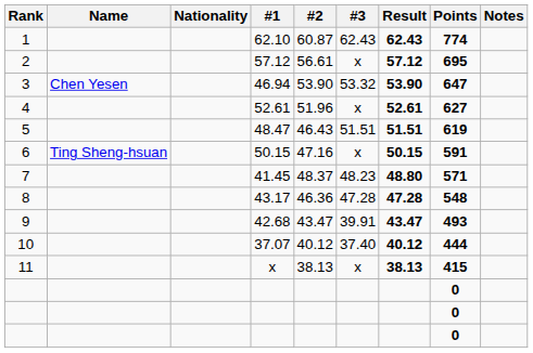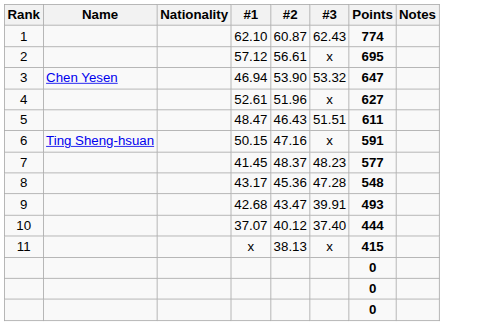- column: Result | 62.43 | 57.12 | 53.90 | 52.61 | 51.51 | 50.15 | 48.80 | 47.28 | 43.47 | 40.12 | 38.13
5 | Points: 619 -> 611
7 | Points: 571 -> 577
8 | #2: 46.36 -> 45.36
